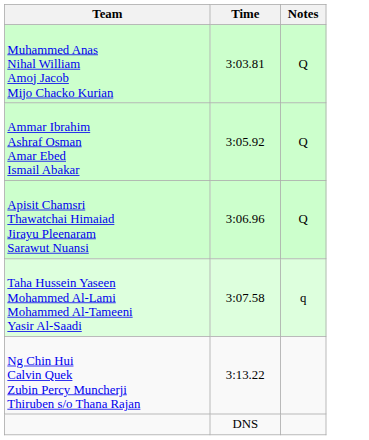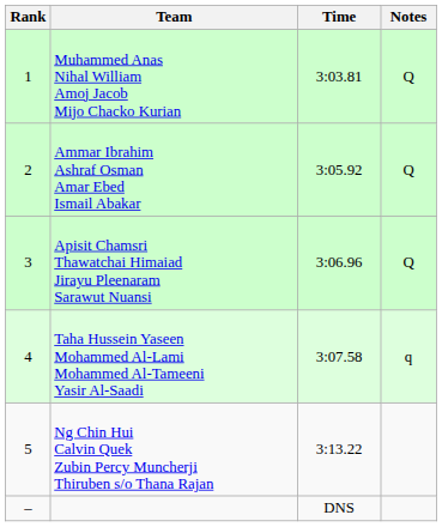+ column: Rank | 1 | 2 | 3 | 4 | 5 | –
